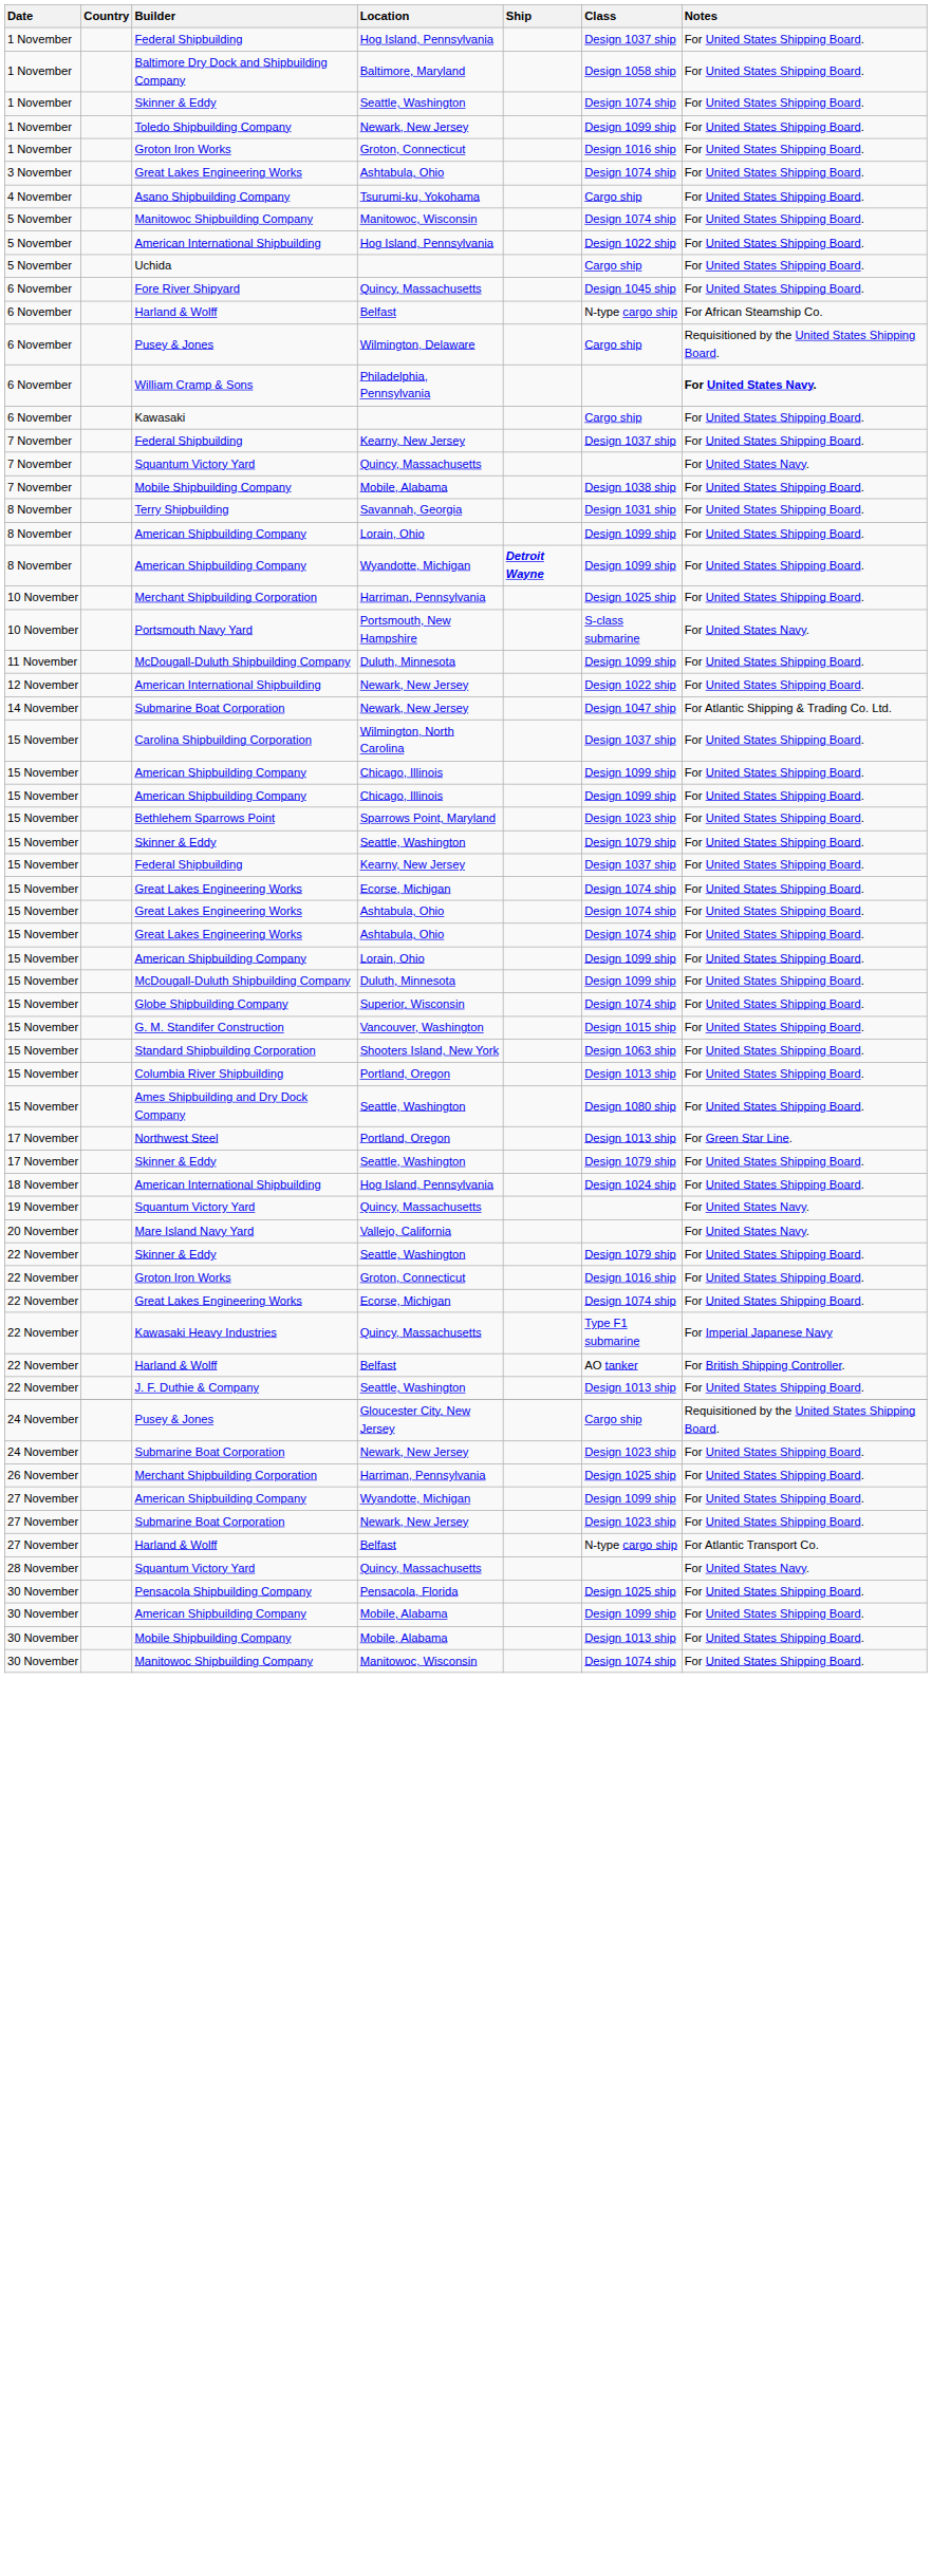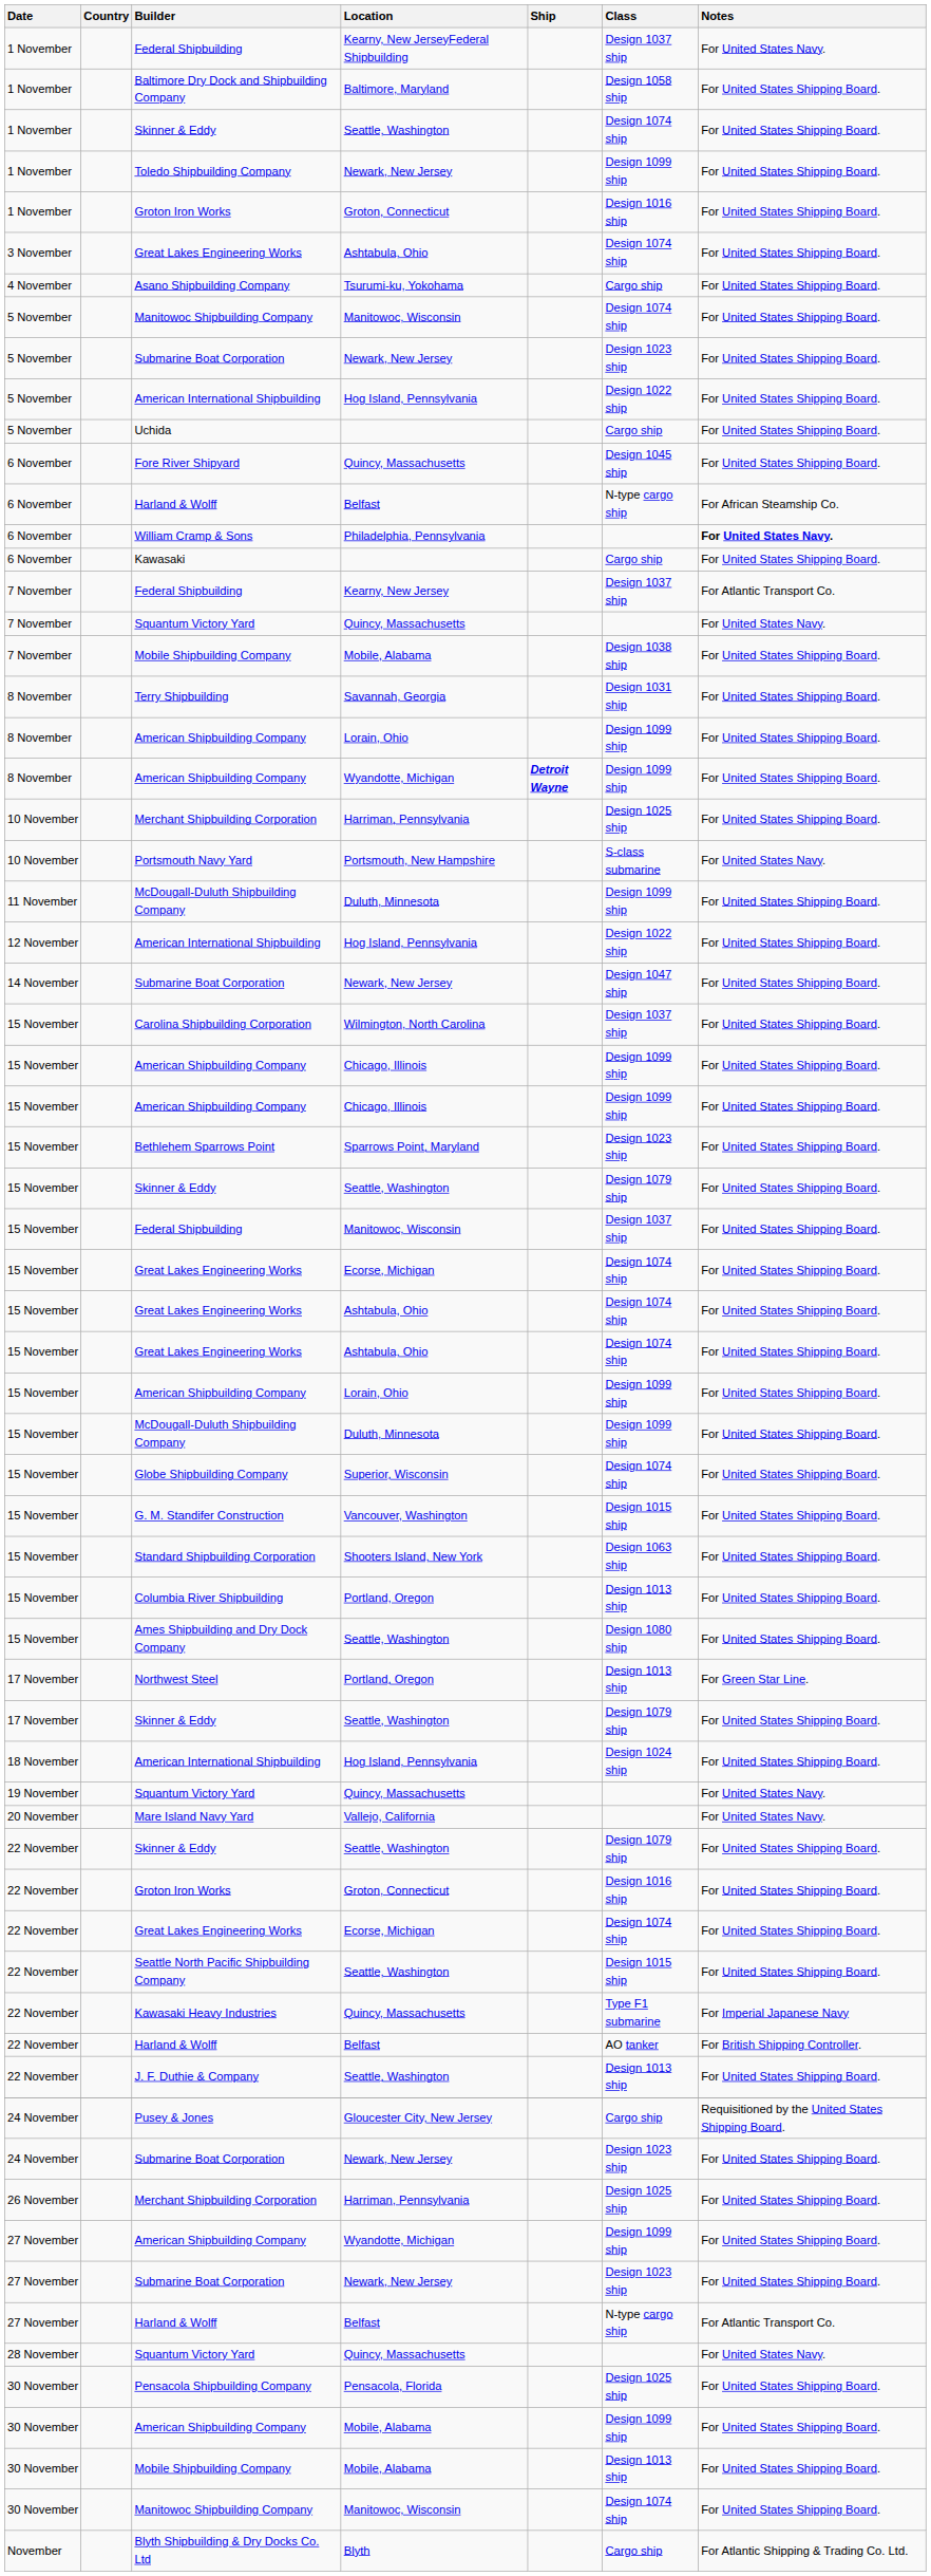1 November / Federal Shipbuilding | Location: Hog Island, Pennsylvania -> Kearny, New JerseyFederal Shipbuilding
1 November / Federal Shipbuilding | Notes: For United States Shipping Board. -> For United States Navy.
+ row: 5 November | Submarine Boat Corporation | Newark, New Jersey | Design 1023 ship | For United States Shipping Board.
- row: 6 November | Pusey & Jones | Wilmington, Delaware | Cargo ship | Requisitioned by the United States Shipping Board.
7 November / Federal Shipbuilding | Notes: For United States Shipping Board. -> For Atlantic Transport Co.
12 November / American International Shipbuilding | Location: Newark, New Jersey -> Hog Island, Pennsylvania
14 November / Submarine Boat Corporation | Notes: For Atlantic Shipping & Trading Co. Ltd. -> For United States Shipping Board.
15 November / Federal Shipbuilding | Location: Kearny, New Jersey -> Manitowoc, Wisconsin
+ row: 22 November | Seattle North Pacific Shipbuilding Company | Seattle, Washington | Design 1015 ship | For United States Shipping Board.
+ row: November | Blyth Shipbuilding & Dry Docks Co. Ltd | Blyth | Cargo ship | For Atlantic Shipping & Trading Co. Ltd.
